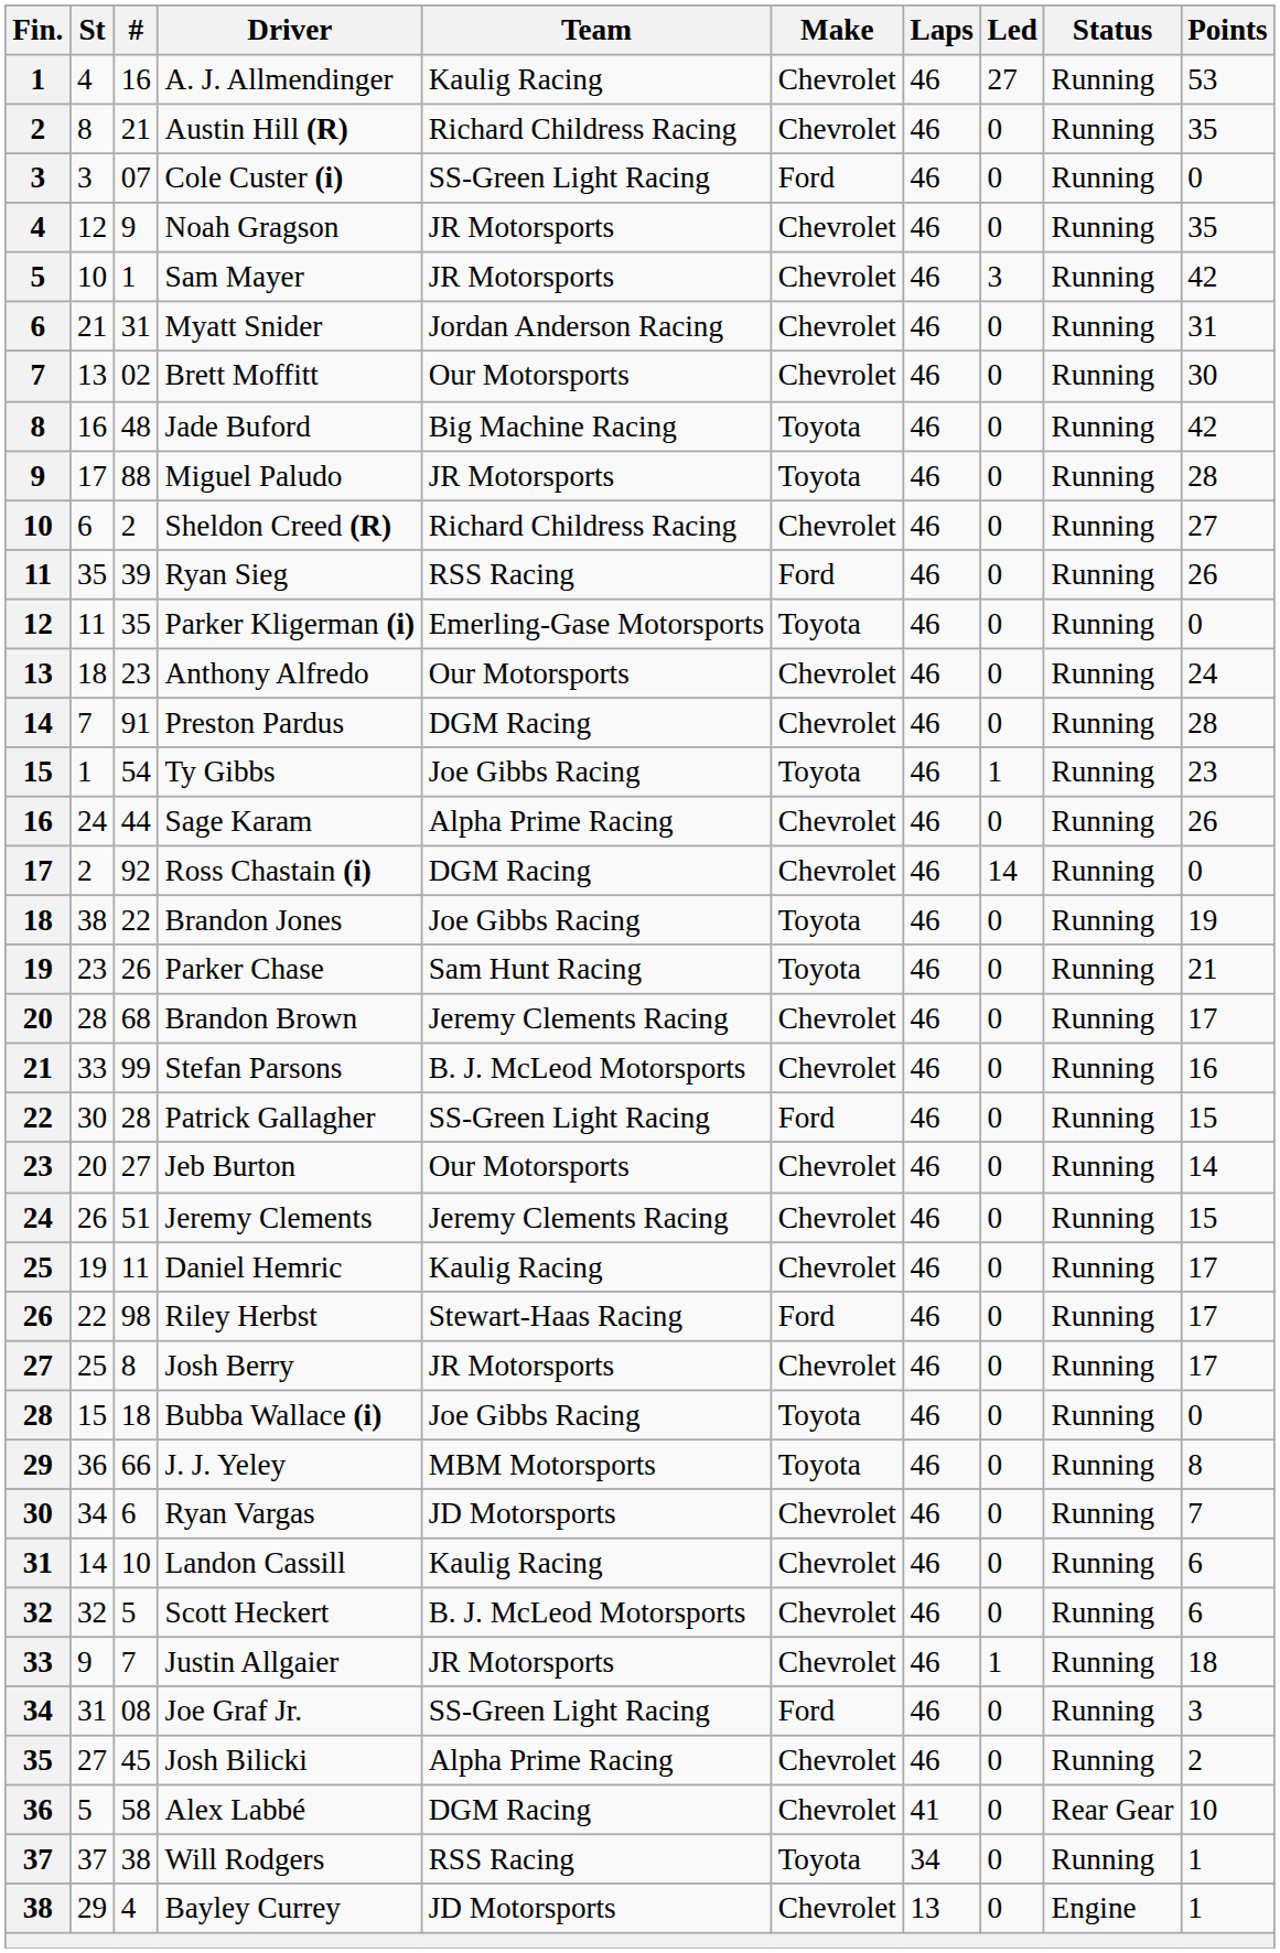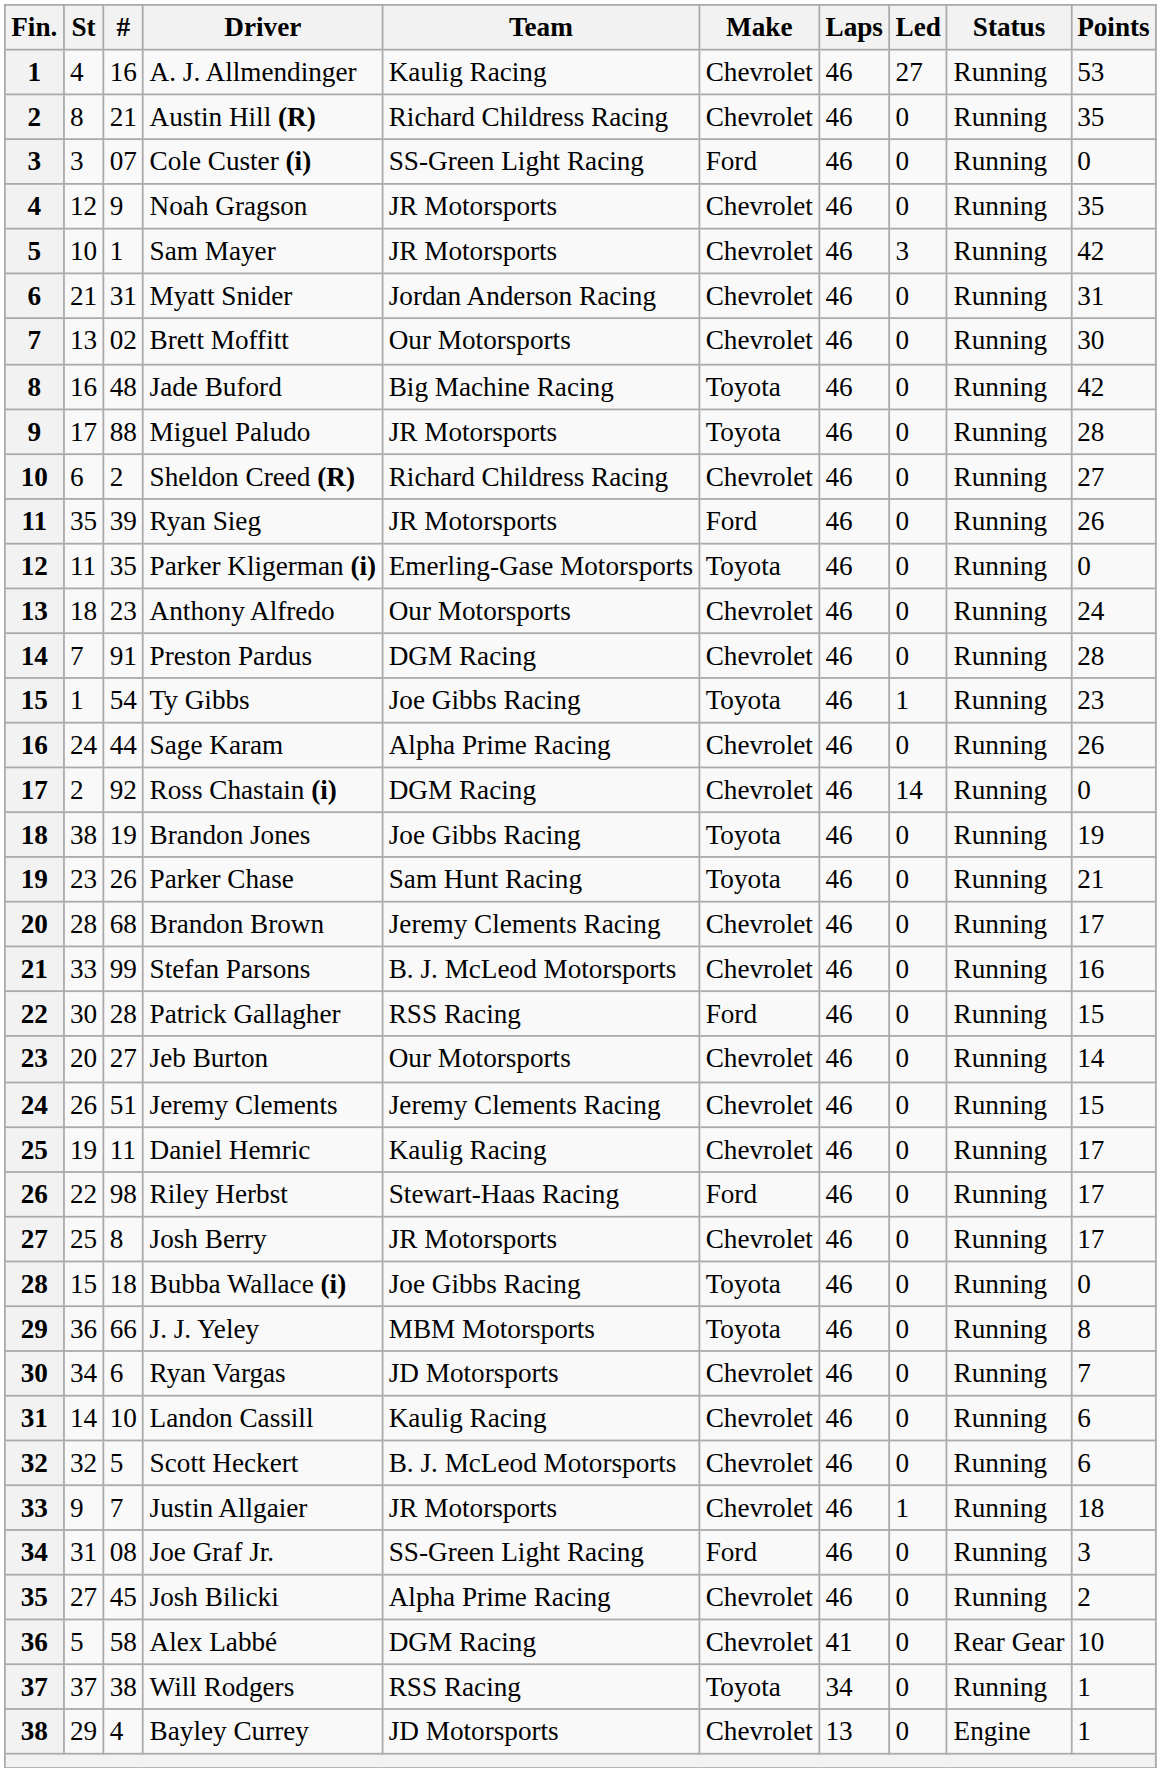Ryan Sieg | Team: RSS Racing -> JR Motorsports
Brandon Jones | #: 22 -> 19
Patrick Gallagher | Team: SS-Green Light Racing -> RSS Racing
